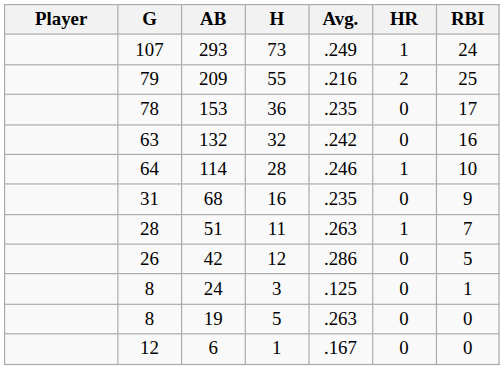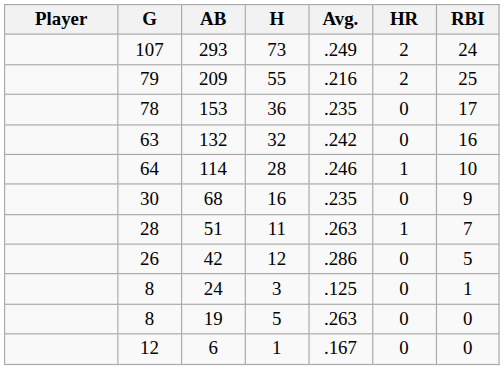293 | HR: 1 -> 2
68 | G: 31 -> 30
